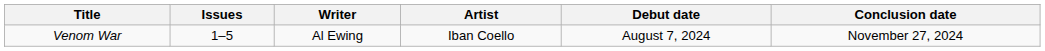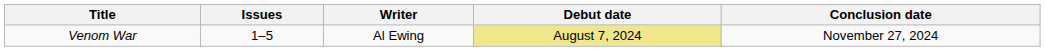- column: Artist | Iban Coello
Venom War | Debut date: no background -> khaki background
